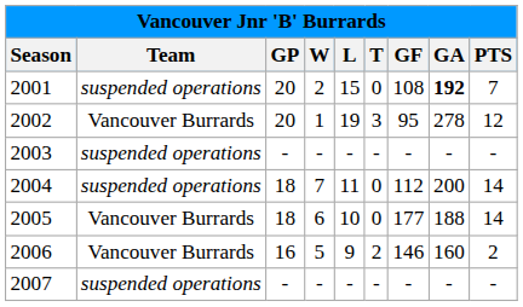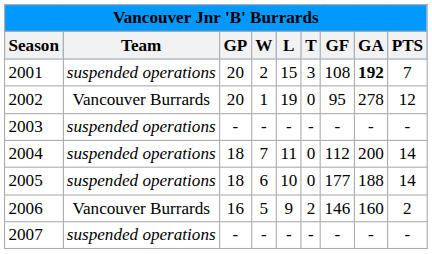2001 | T: 0 -> 3
2002 | T: 3 -> 0
2005 | Team: Vancouver Burrards -> suspended operations
